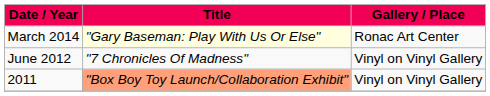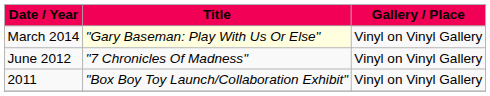March 2014 | Gallery / Place: Ronac Art Center -> Vinyl on Vinyl Gallery
2011 | Title: lightsalmon background -> no background
